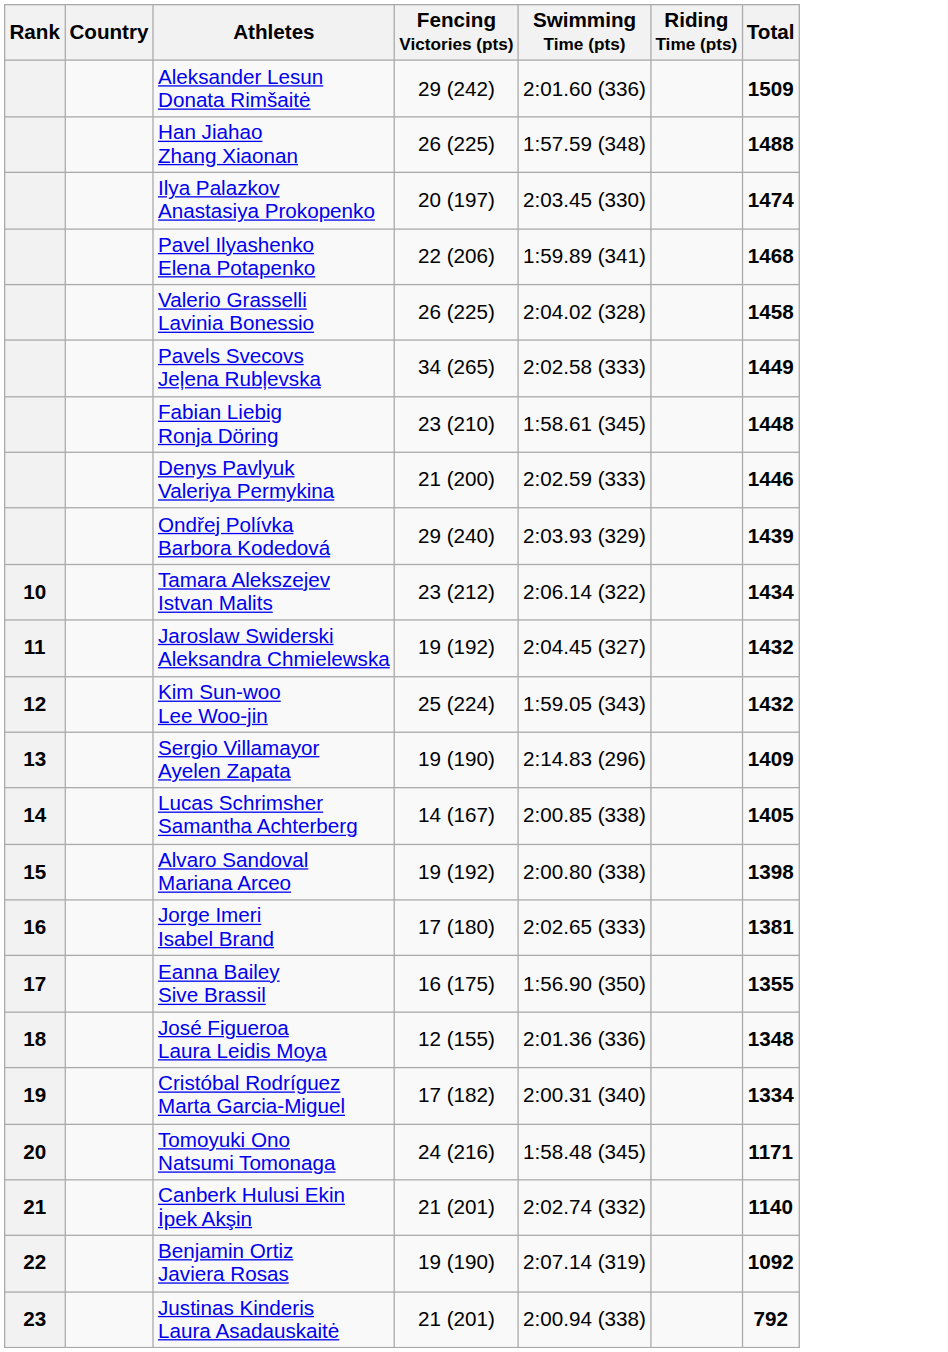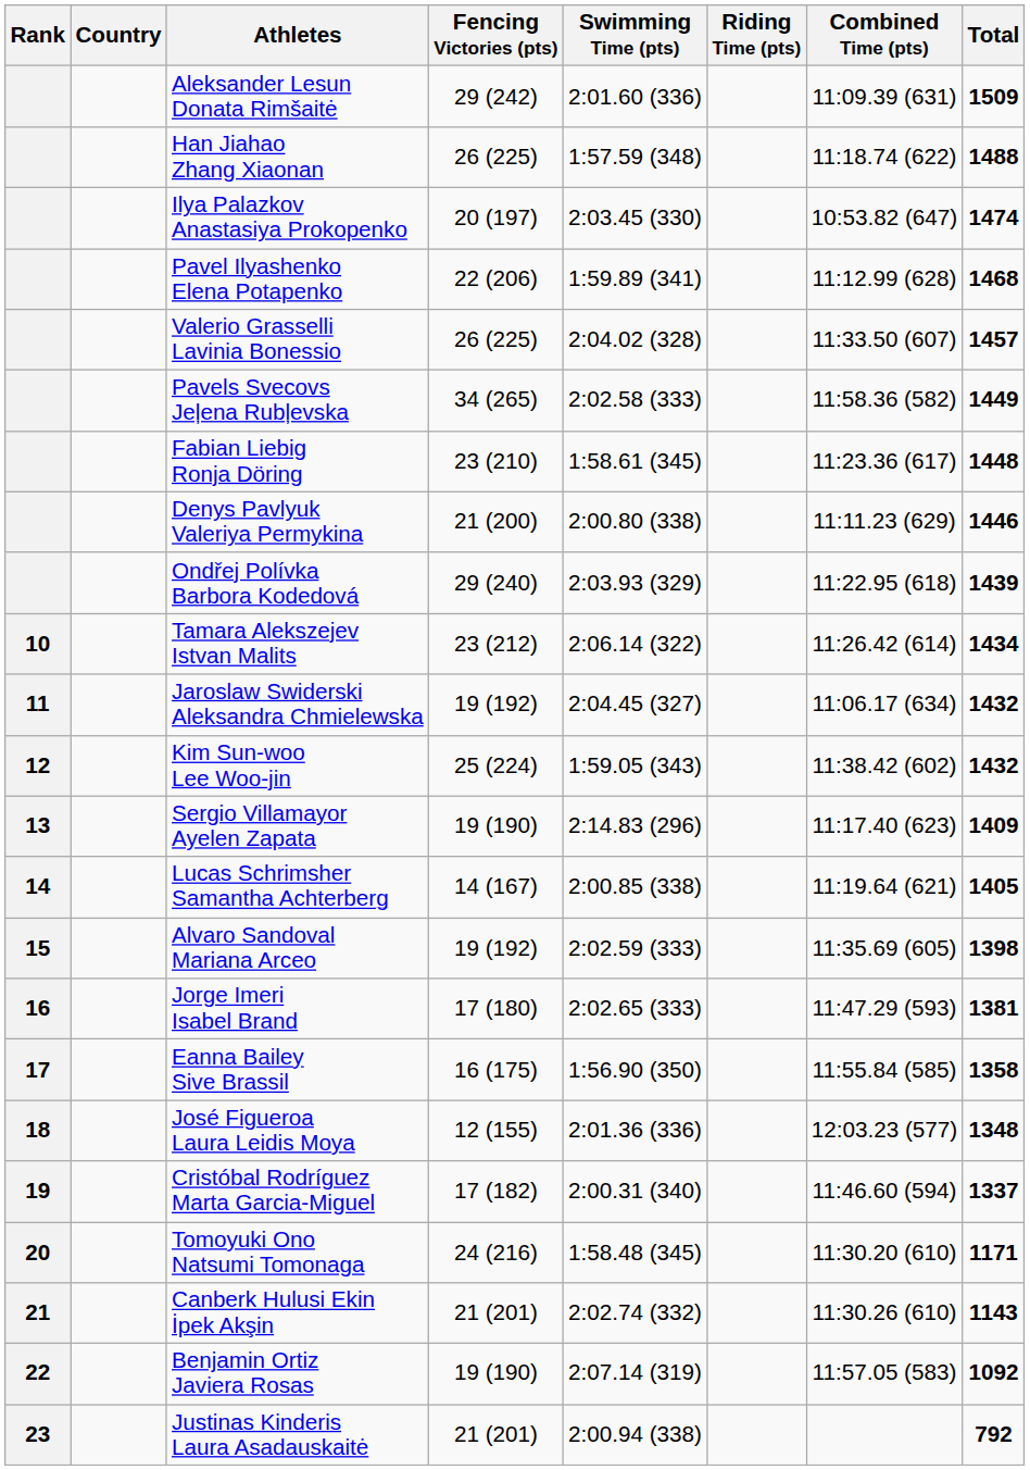+ column: Combined Time (pts) | 11:09.39 (631) | 11:18.74 (622) | 10:53.82 (647) | 11:12.99 (628) | 11:33.50 (607) | 11:58.36 (582) | 11:23.36 (617) | 11:11.23 (629) | 11:22.95 (618) | 11:26.42 (614) | 11:06.17 (634) | 11:38.42 (602) | 11:17.40 (623) | 11:19.64 (621) | 11:35.69 (605) | 11:47.29 (593) | 11:55.84 (585) | 12:03.23 (577) | 11:46.60 (594) | 11:30.20 (610) | 11:30.26 (610) | 11:57.05 (583)
Valerio Grasselli Lavinia Bonessio | Total: 1458 -> 1457
Denys Pavlyuk Valeriya Permykina | Swimming Time (pts): 2:02.59 (333) -> 2:00.80 (338)
Alvaro Sandoval Mariana Arceo | Swimming Time (pts): 2:00.80 (338) -> 2:02.59 (333)
Eanna Bailey Sive Brassil | Total: 1355 -> 1358
Cristóbal Rodríguez Marta Garcia-Miguel | Total: 1334 -> 1337
Canberk Hulusi Ekin İpek Akşin | Total: 1140 -> 1143
